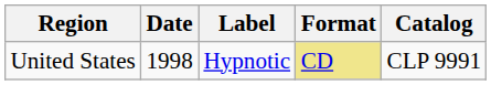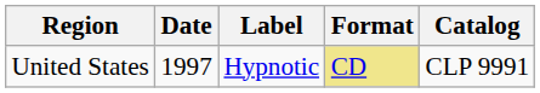United States | Date: 1998 -> 1997
